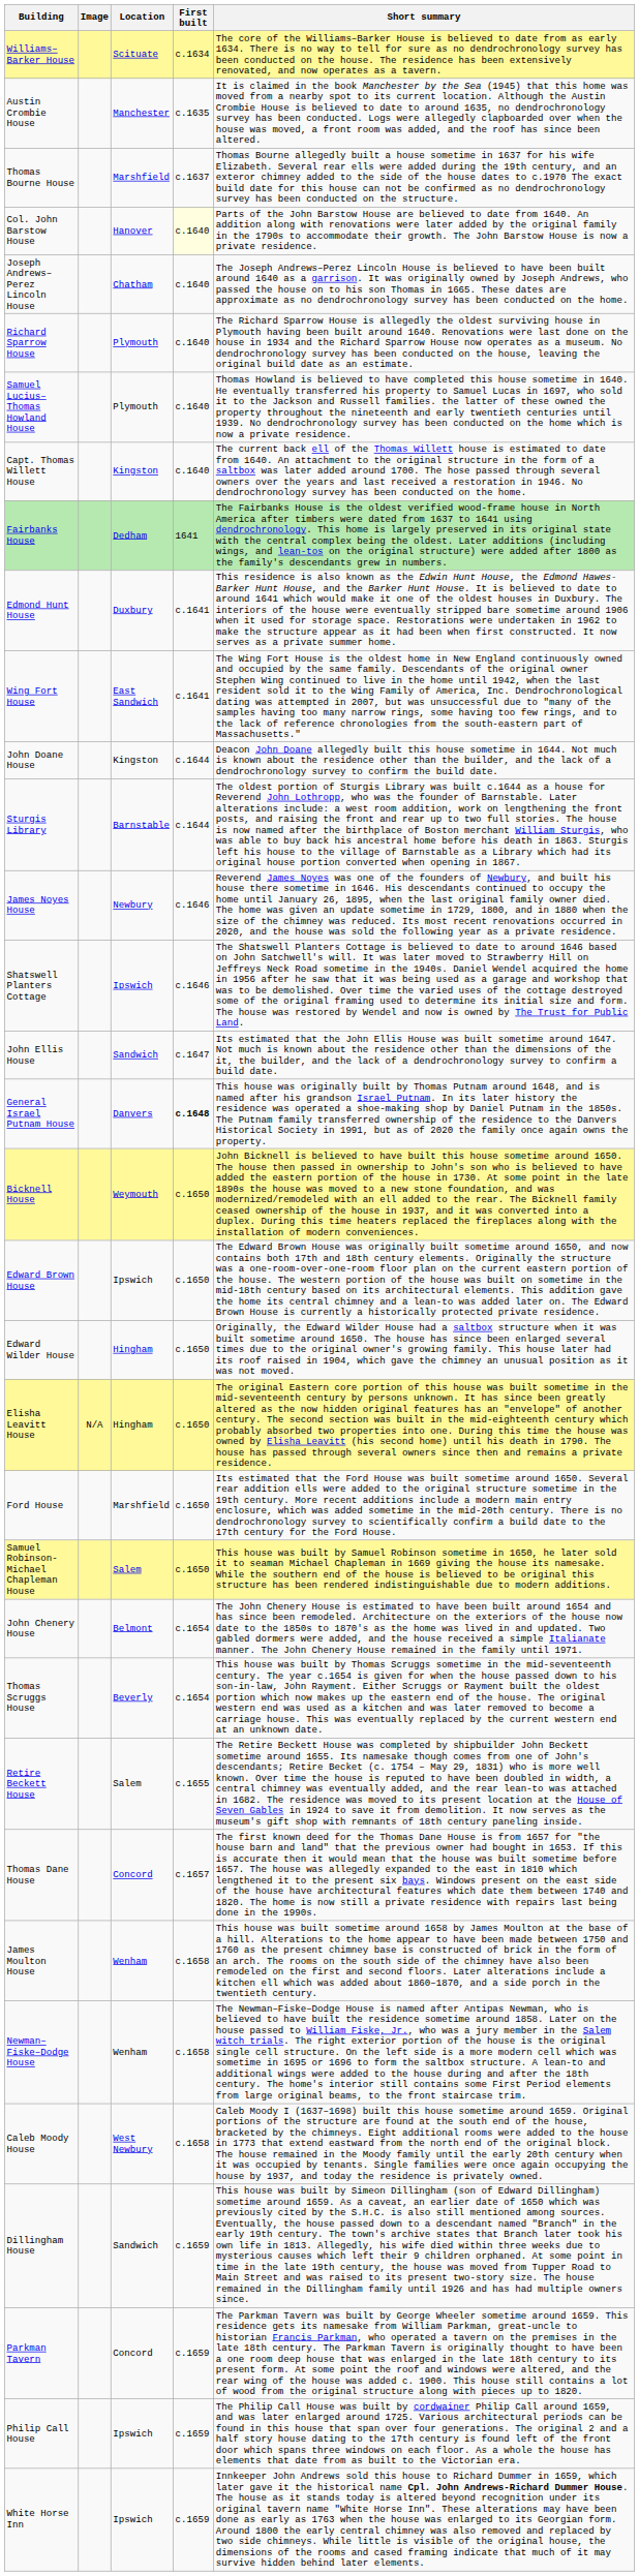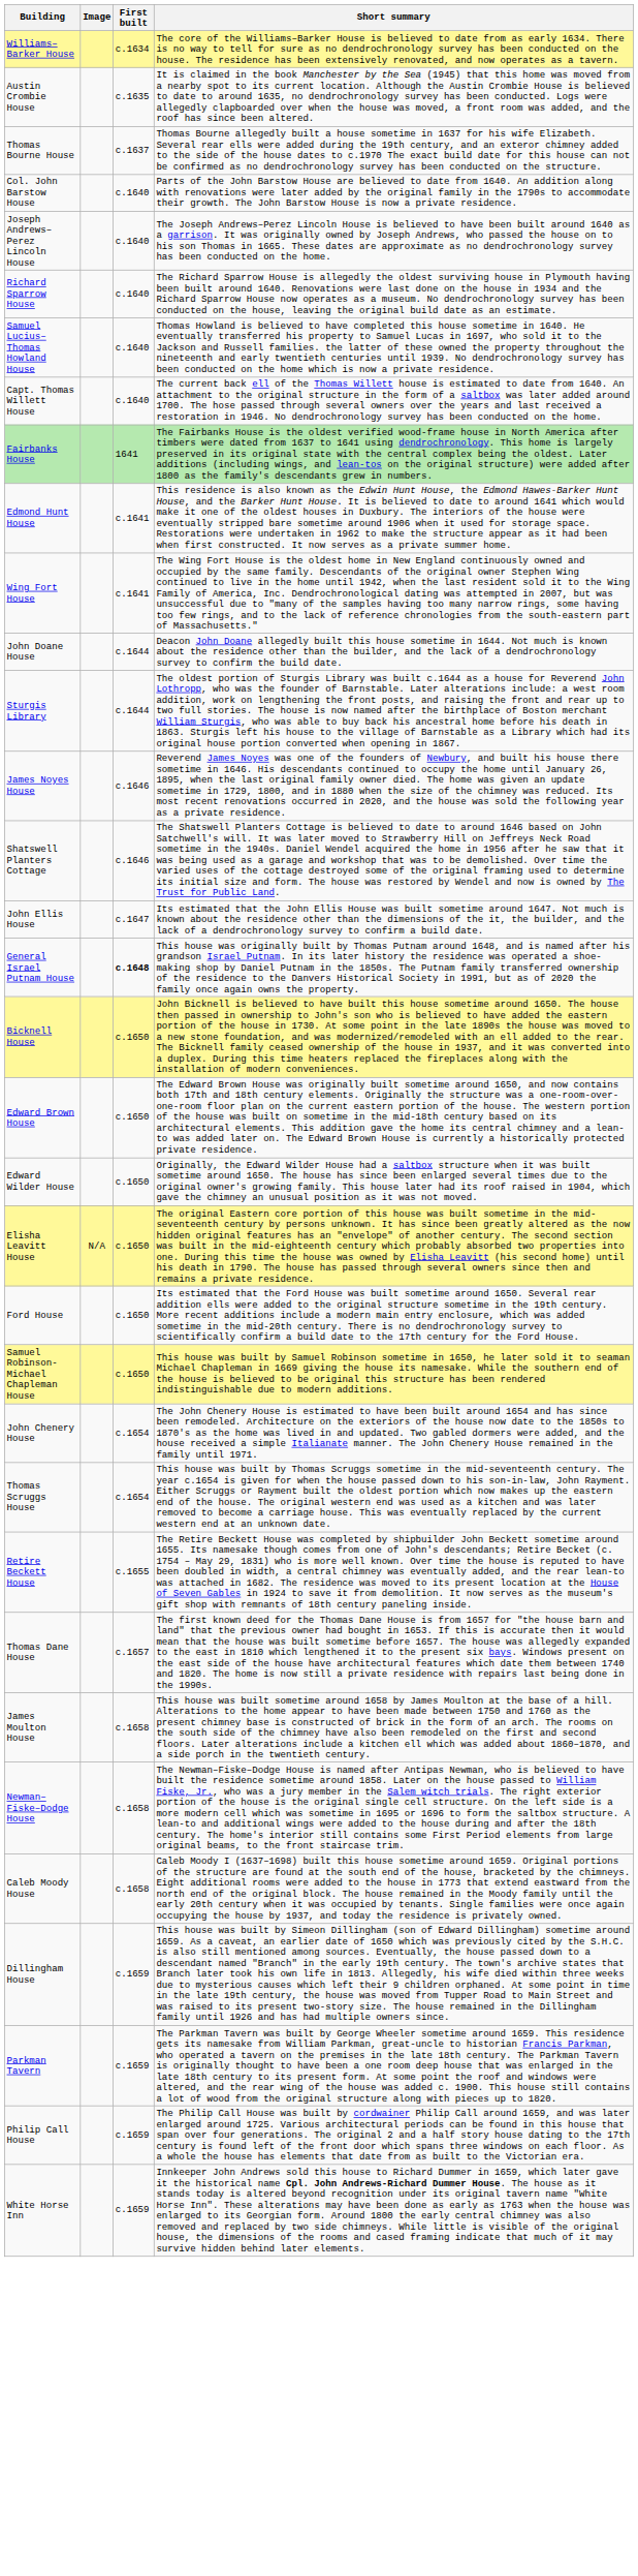- column: Location | Scituate | Manchester | Marshfield | Hanover | Chatham | Plymouth | Plymouth | Kingston | Dedham | Duxbury | East Sandwich | Kingston | Barnstable | Newbury | Ipswich | Sandwich | Danvers | Weymouth | Ipswich | Hingham | Hingham | Marshfield | Salem | Belmont | Beverly | Salem | Concord | Wenham | Wenham | West Newbury | Sandwich | Concord | Ipswich | Ipswich
Col. John Barstow House | First built: lightyellow background -> no background
